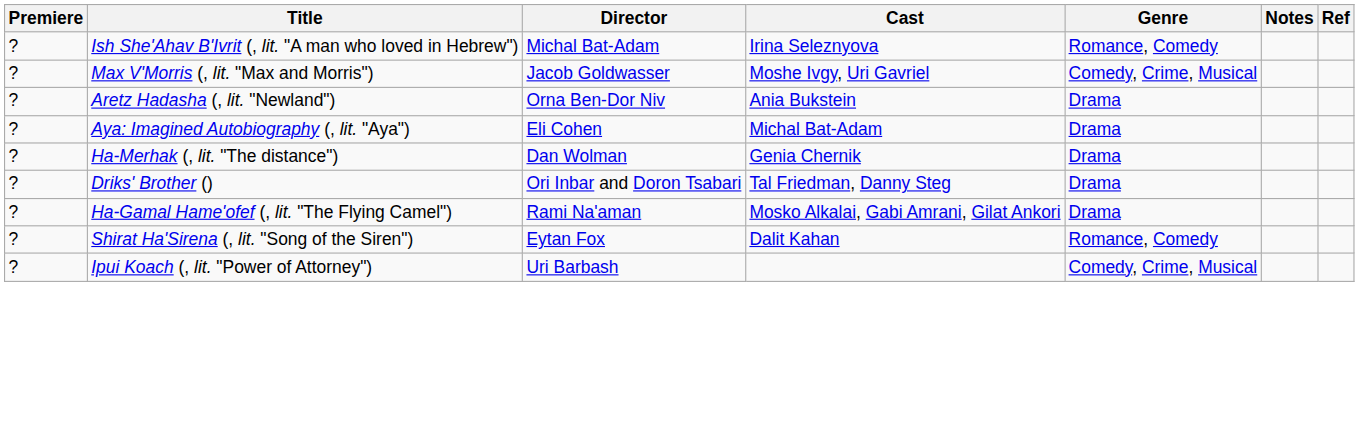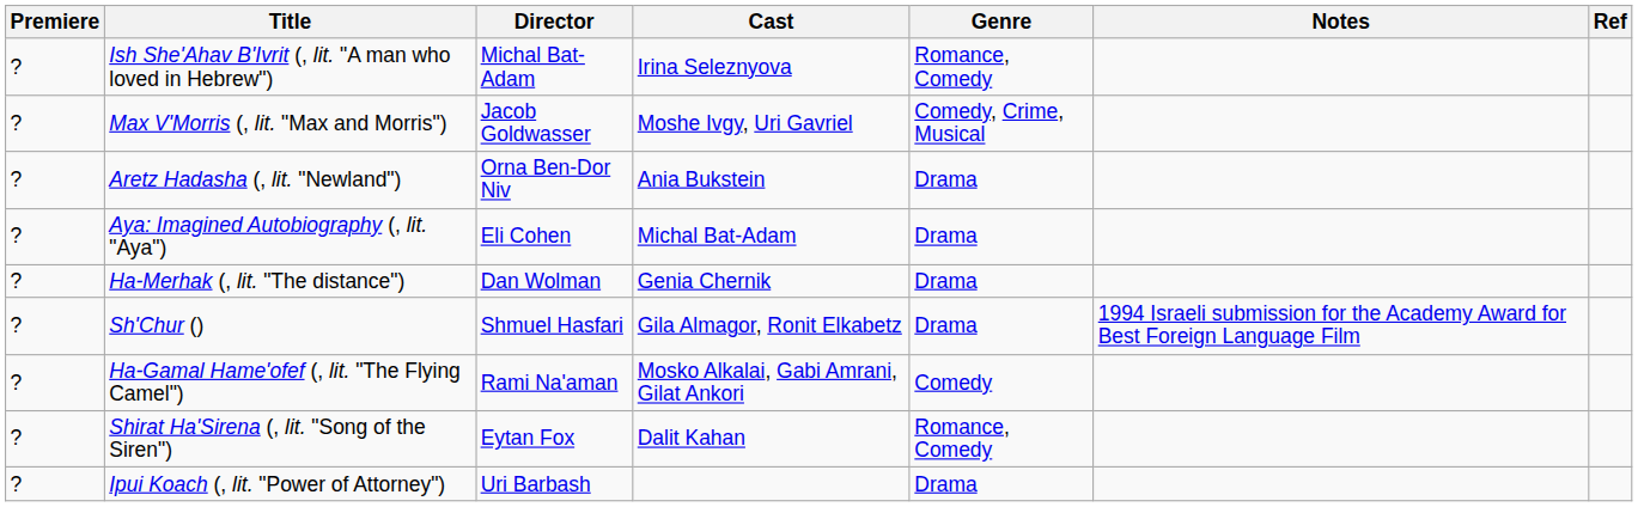+ row: ? | Sh'Chur () | Shmuel Hasfari | Gila Almagor, Ronit Elkabetz | Drama | 1994 Israeli submission for the Academy Award for Best Foreign Language Film
- row: ? | Driks' Brother () | Ori Inbar and Doron Tsabari | Tal Friedman, Danny Steg | Drama
Ha-Gamal Hame'ofef (, lit. "The Flying Camel") | Genre: Drama -> Comedy
Ipui Koach (, lit. "Power of Attorney") | Genre: Comedy, Crime, Musical -> Drama
